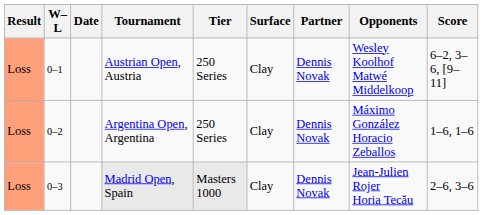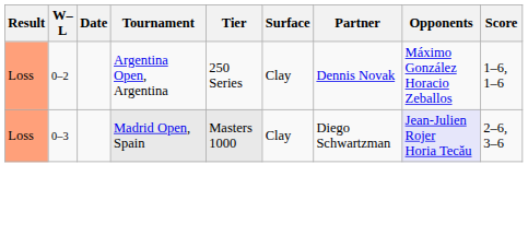- row: Loss | 0–1 | Austrian Open, Austria | 250 Series | Clay | Dennis Novak | Wesley Koolhof Matwé Middelkoop | 6–2, 3–6, [9–11]
Madrid Open, Spain | Partner: Dennis Novak -> Diego Schwartzman
Madrid Open, Spain | Opponents: no background -> lavender background
